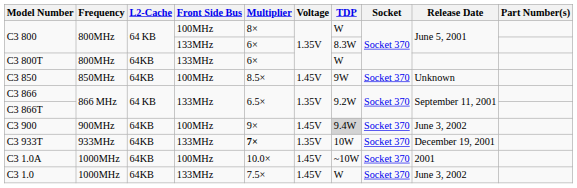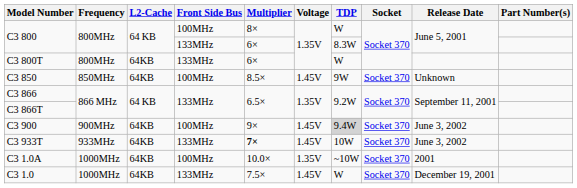C3 933T | Voltage: 1.35V -> 1.45V
C3 933T | Release Date: December 19, 2001 -> June 3, 2002
C3 1.0A | Voltage: 1.45V -> 1.35V
C3 1.0 | Release Date: June 3, 2002 -> December 19, 2001
